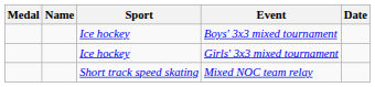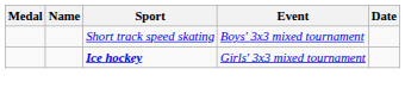Boys' 3x3 mixed tournament | Sport: Ice hockey -> Short track speed skating
Girls' 3x3 mixed tournament | Sport: normal -> bold
- row: Short track speed skating | Mixed NOC team relay
